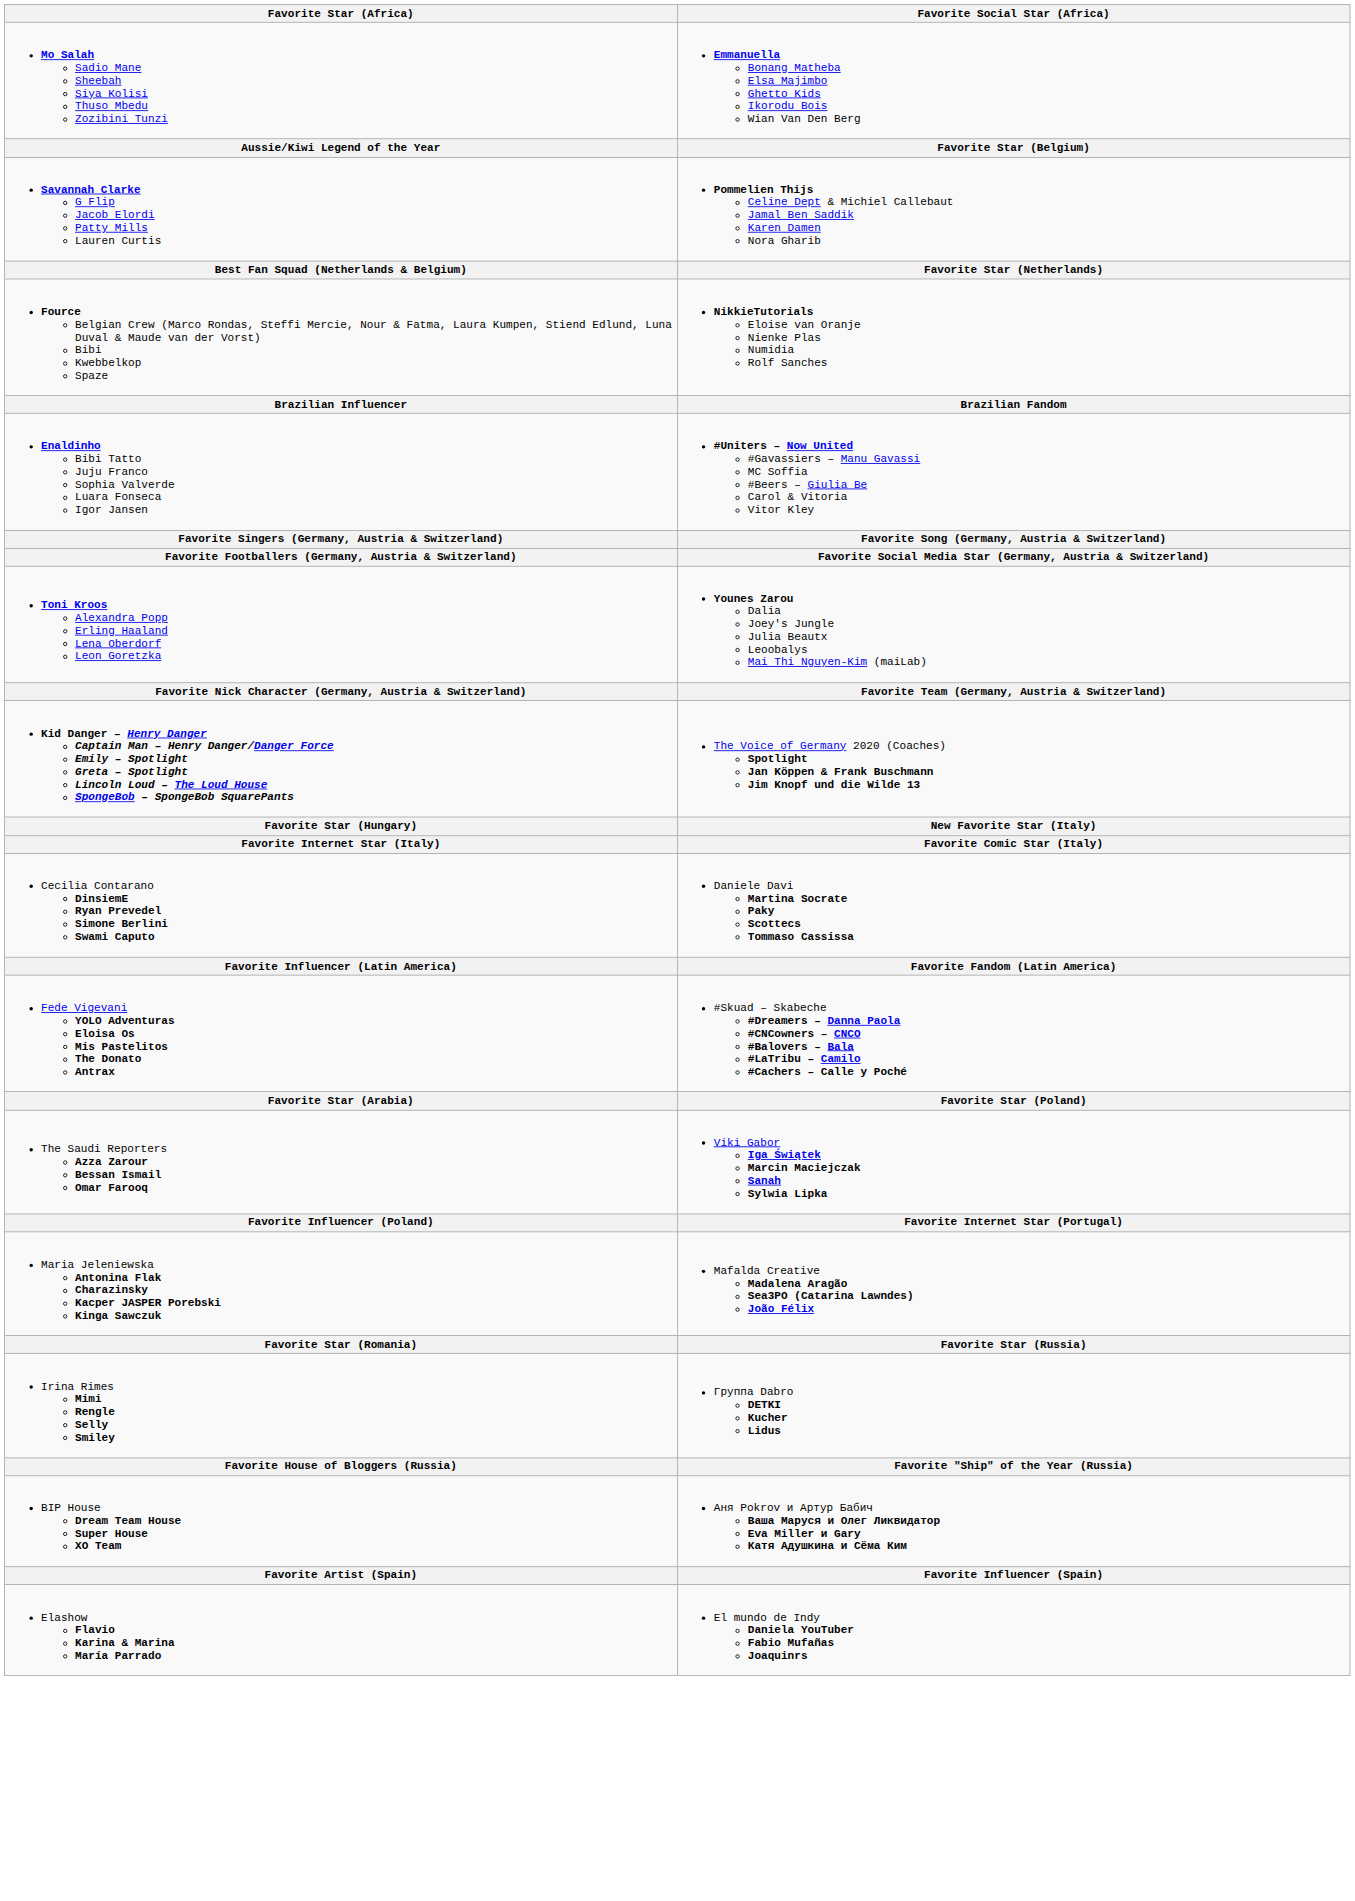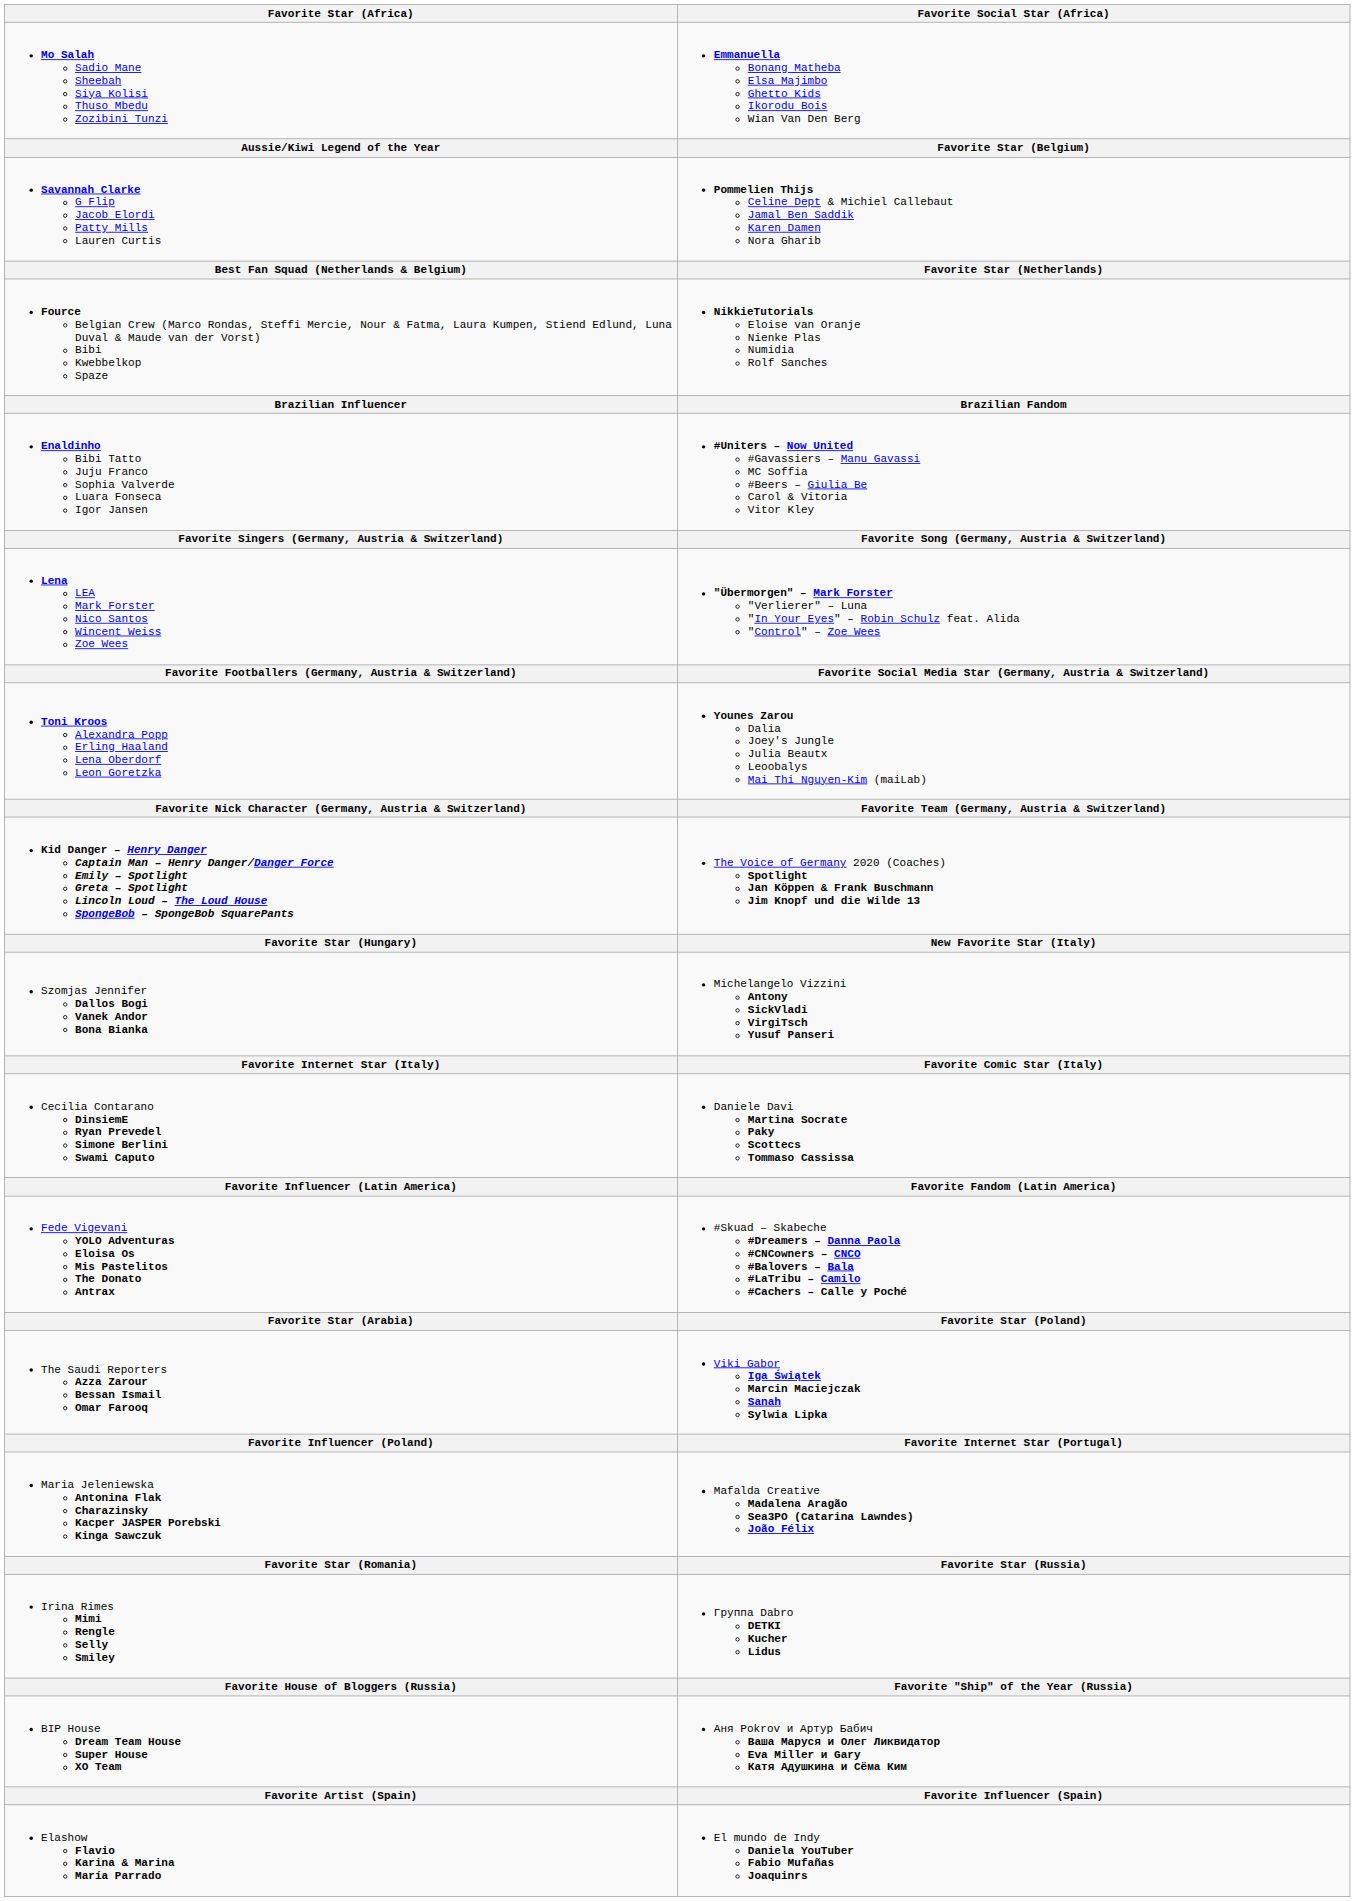+ row: Lena LEA Mark Forster Nico Santos Wincent Weiss Zoe Wees | "Übermorgen" – Mark Forster "Verlierer" – Luna "In Your Eyes" – Robin Schulz feat. Alida "Control" – Zoe Wees
+ row: Szomjas Jennifer Dallos Bogi Vanek Andor Bona Bianka | Michelangelo Vizzini Antony SickVladi VirgiTsch Yusuf Panseri
